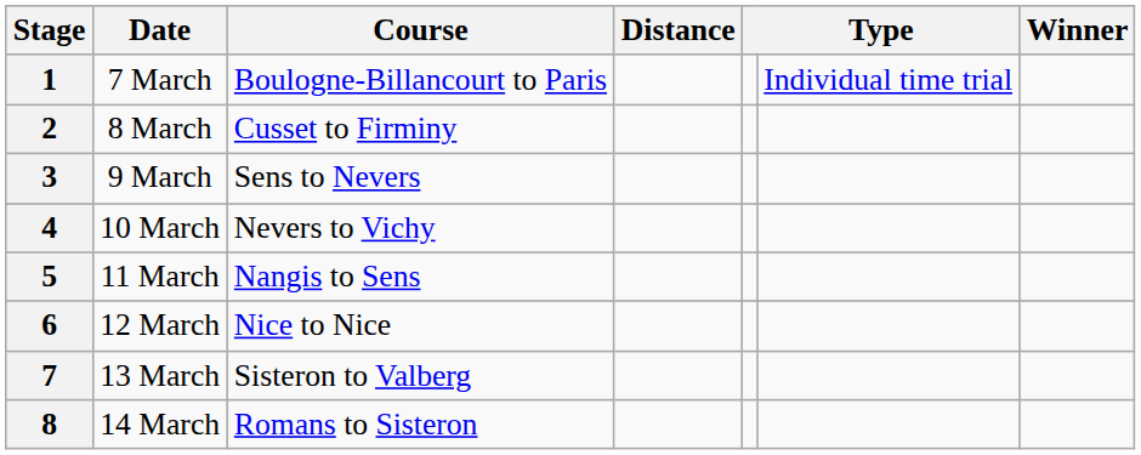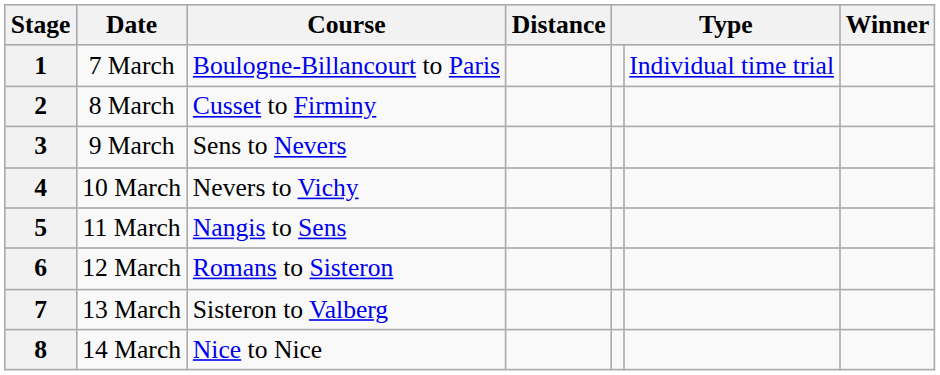6 | Course: Nice to Nice -> Romans to Sisteron
8 | Course: Romans to Sisteron -> Nice to Nice
